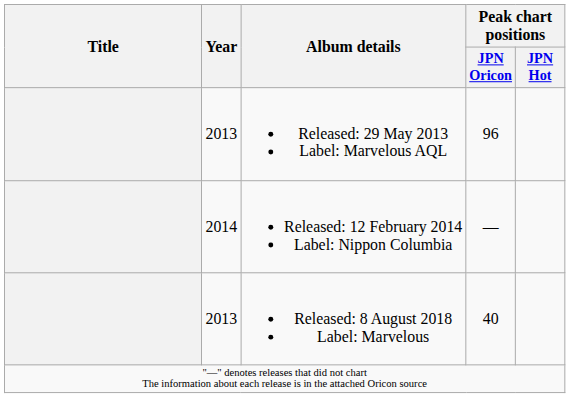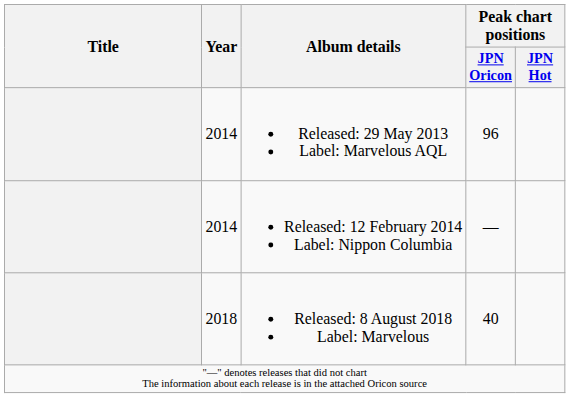Released: 29 May 2013 Label: Marvelous AQL | Year: 2013 -> 2014
Released: 8 August 2018 Label: Marvelous | Year: 2013 -> 2018
